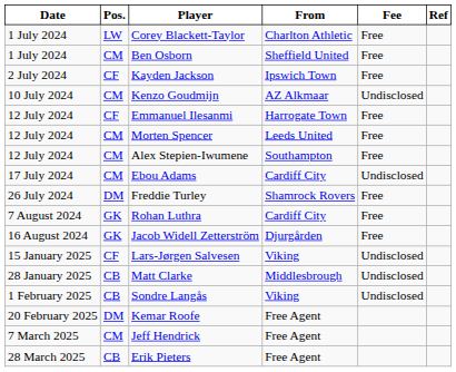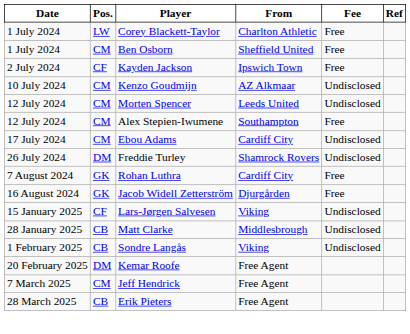- row: 12 July 2024 | CF | Emmanuel Ilesanmi | Harrogate Town | Free
Morten Spencer | Fee: Free -> Undisclosed
Freddie Turley | Fee: Free -> Undisclosed
